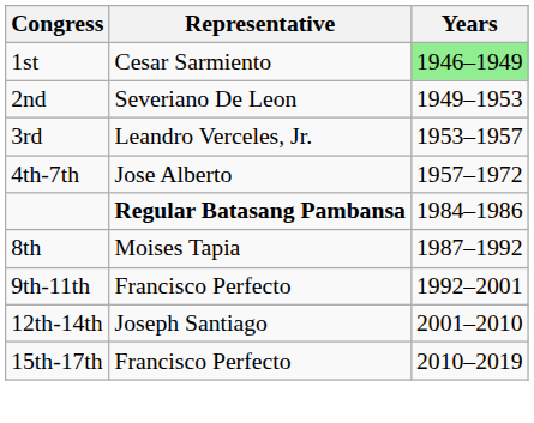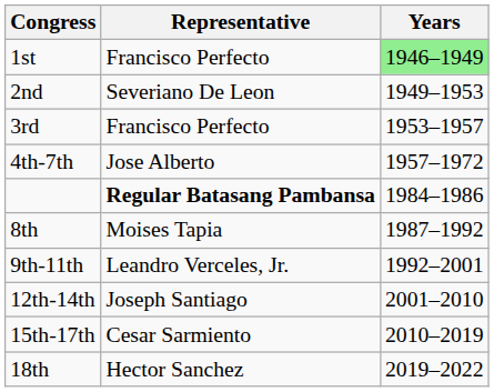1st | Representative: Cesar Sarmiento -> Francisco Perfecto
3rd | Representative: Leandro Verceles, Jr. -> Francisco Perfecto
9th-11th | Representative: Francisco Perfecto -> Leandro Verceles, Jr.
15th-17th | Representative: Francisco Perfecto -> Cesar Sarmiento
+ row: 18th | Hector Sanchez | 2019–2022
